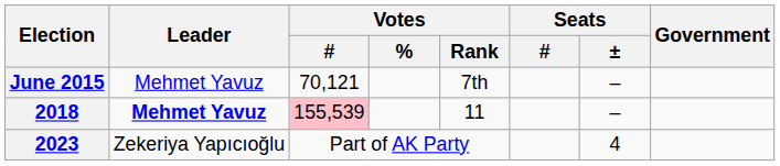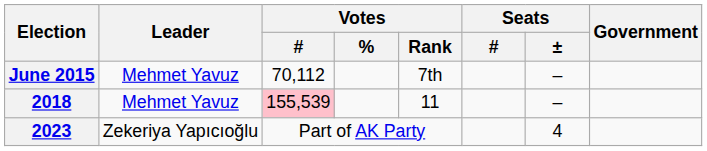June 2015 | Votes / #: 70,121 -> 70,112
2018 | Leader: bold -> normal
